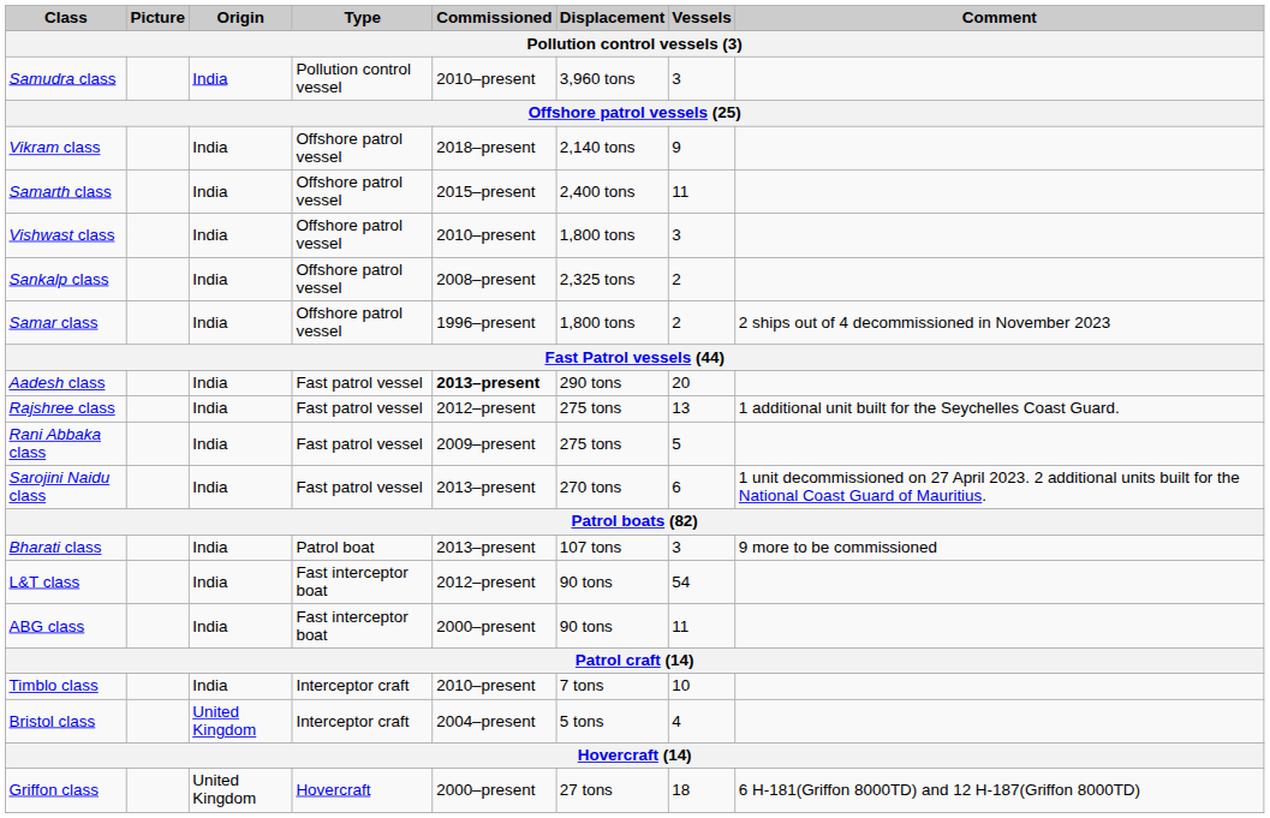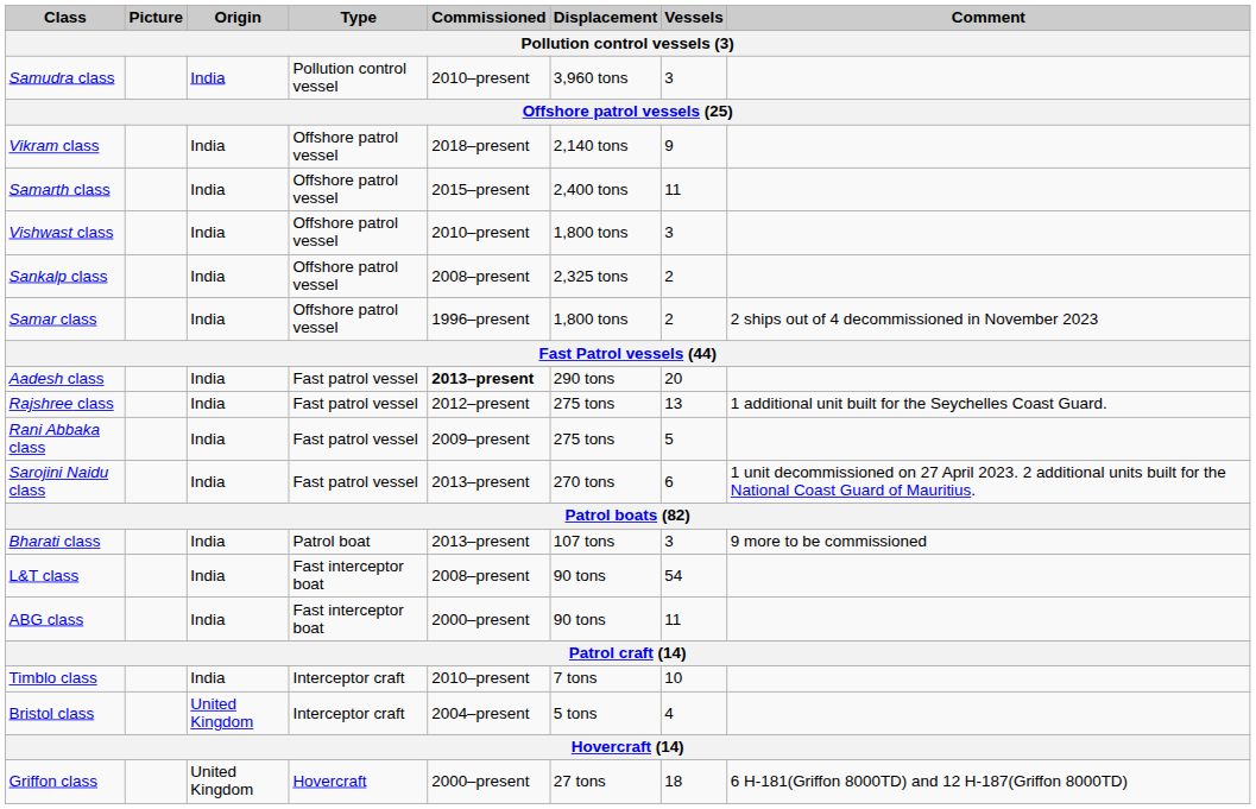L&T class | Commissioned: 2012–present -> 2008–present
